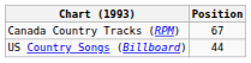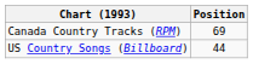Canada Country Tracks (RPM) | Position: 67 -> 69
